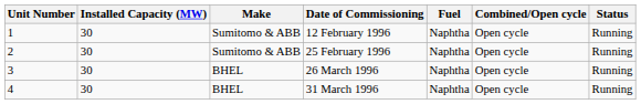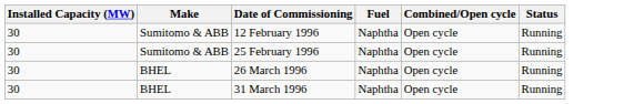- column: Unit Number | 1 | 2 | 3 | 4
